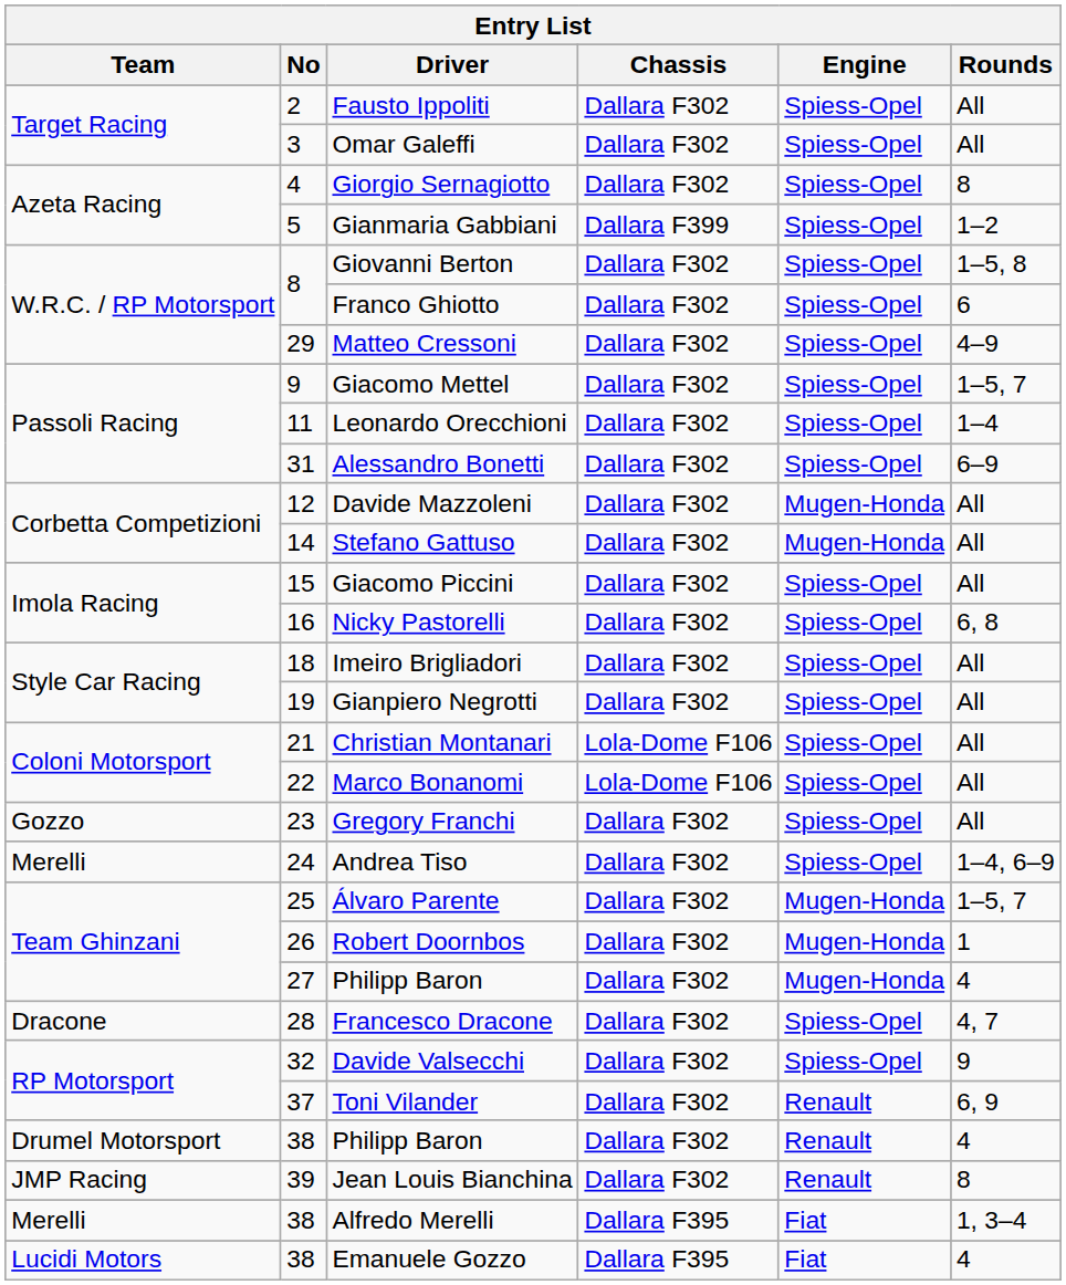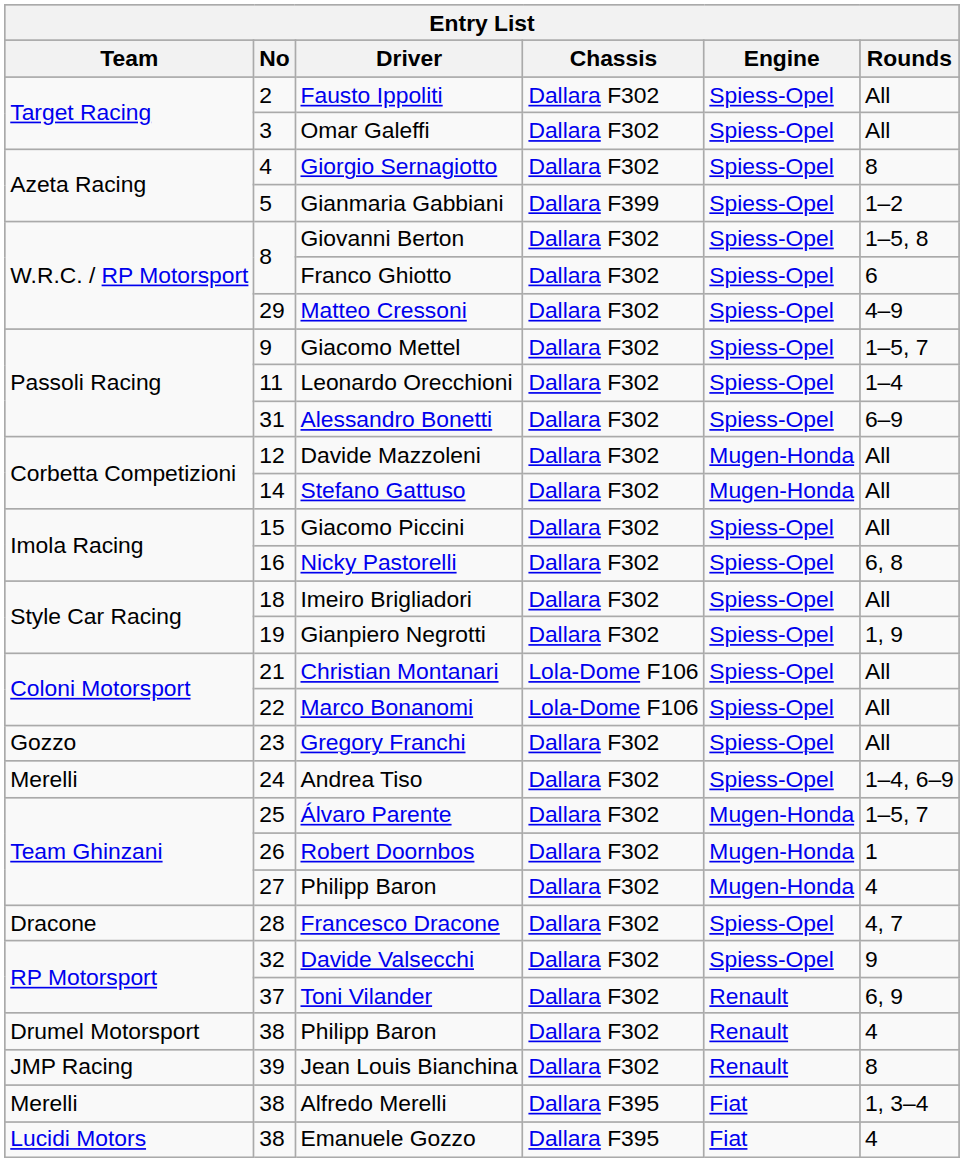Gianpiero Negrotti | Rounds: All -> 1, 9
